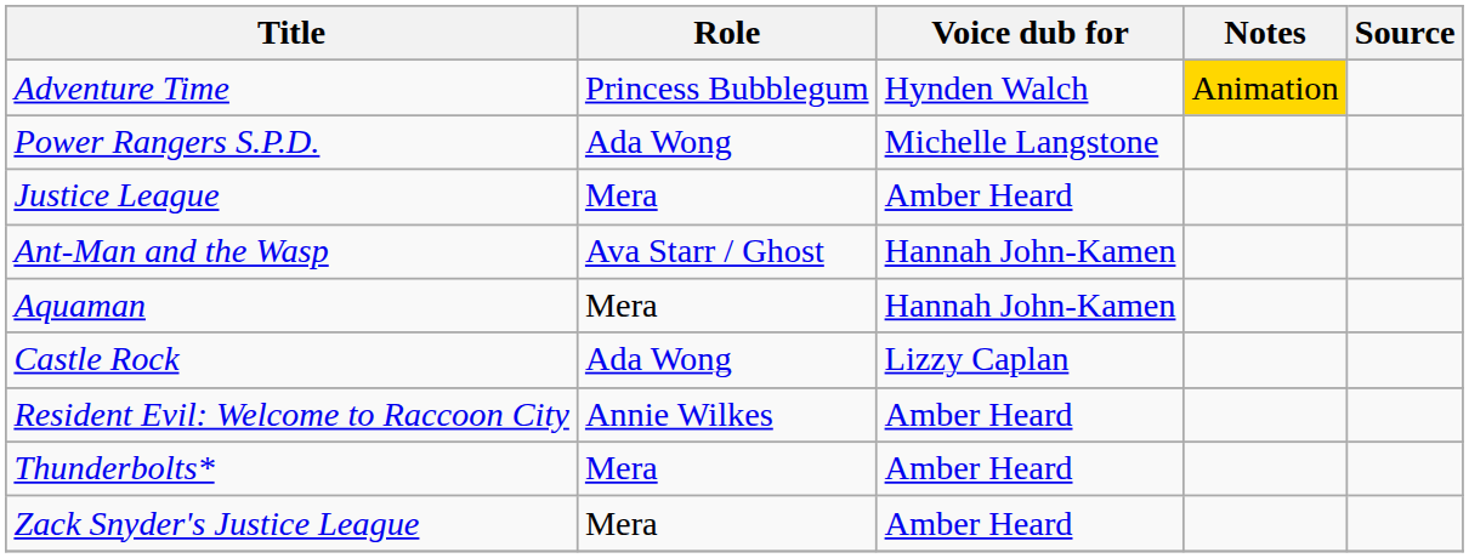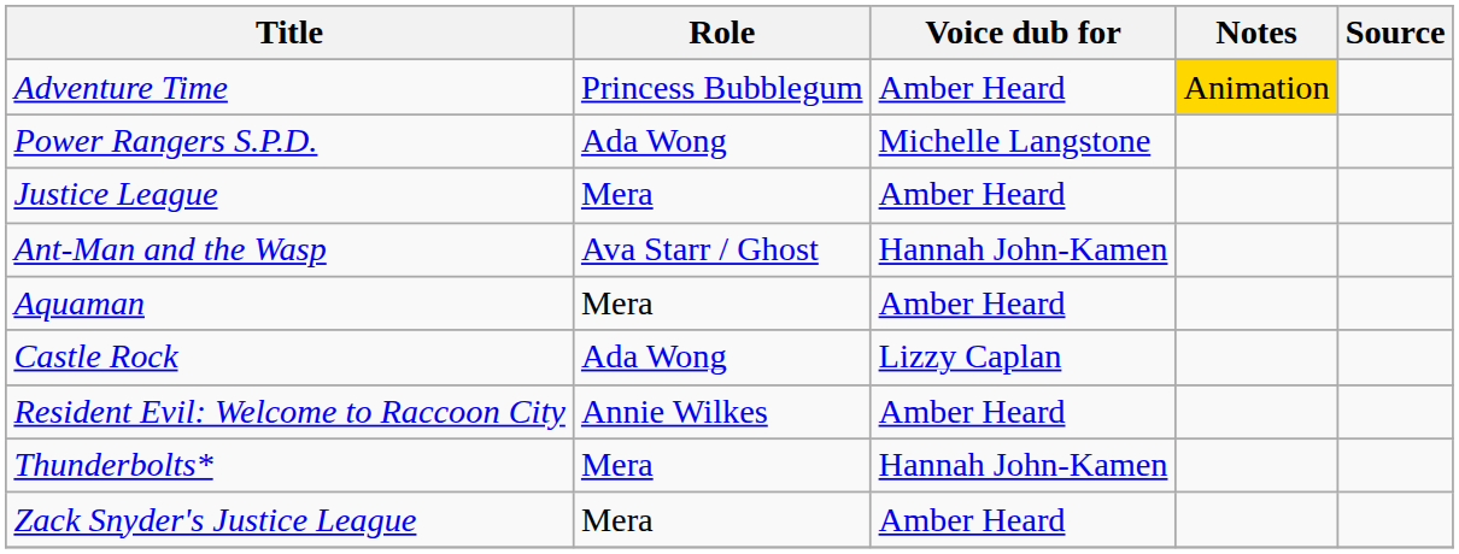Adventure Time | Voice dub for: Hynden Walch -> Amber Heard
Aquaman | Voice dub for: Hannah John-Kamen -> Amber Heard
Thunderbolts* | Voice dub for: Amber Heard -> Hannah John-Kamen
